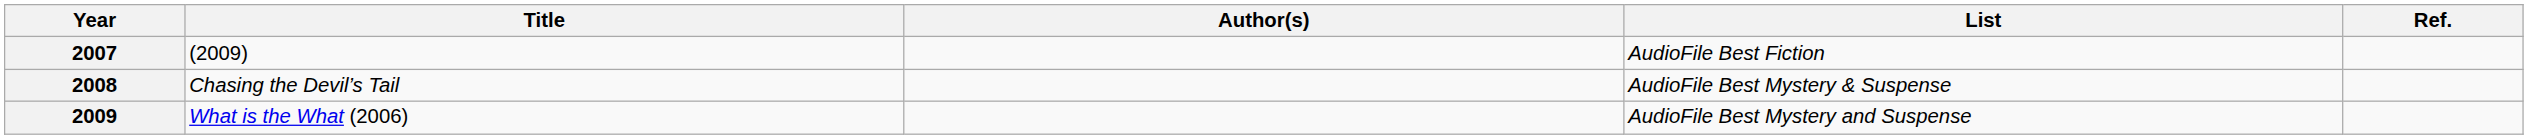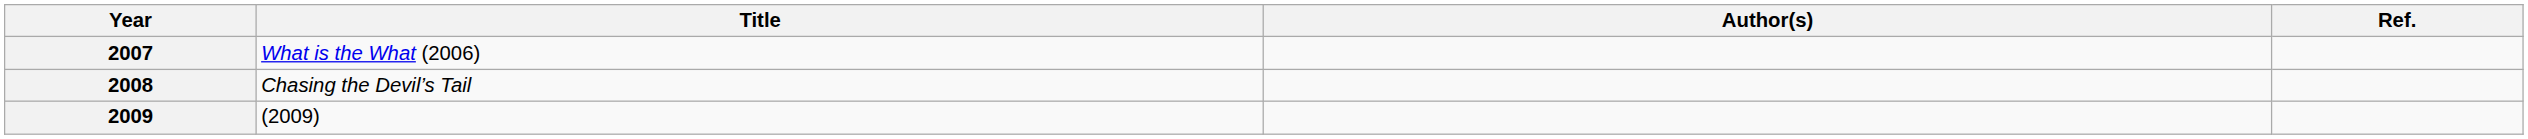- column: List | AudioFile Best Fiction | AudioFile Best Mystery & Suspense | AudioFile Best Mystery and Suspense
2007 | Title: (2009) -> What is the What (2006)
2009 | Title: What is the What (2006) -> (2009)
